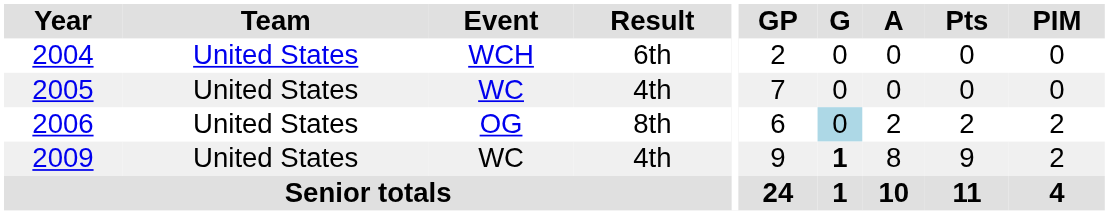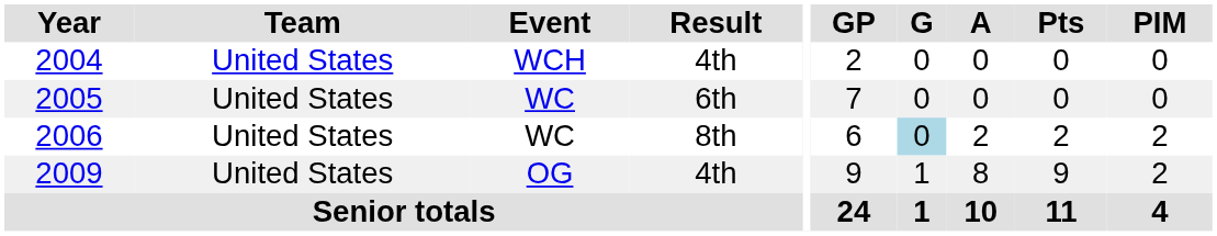2004 | Result: 6th -> 4th
2005 | Result: 4th -> 6th
2006 | Event: OG -> WC
2009 | Event: WC -> OG
2009 | G: bold -> normal
